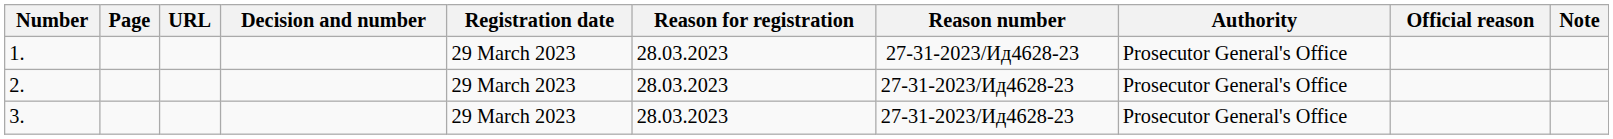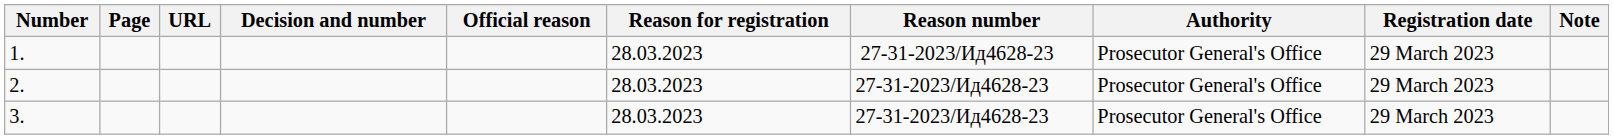columns swapped: Official reason <-> Registration date
